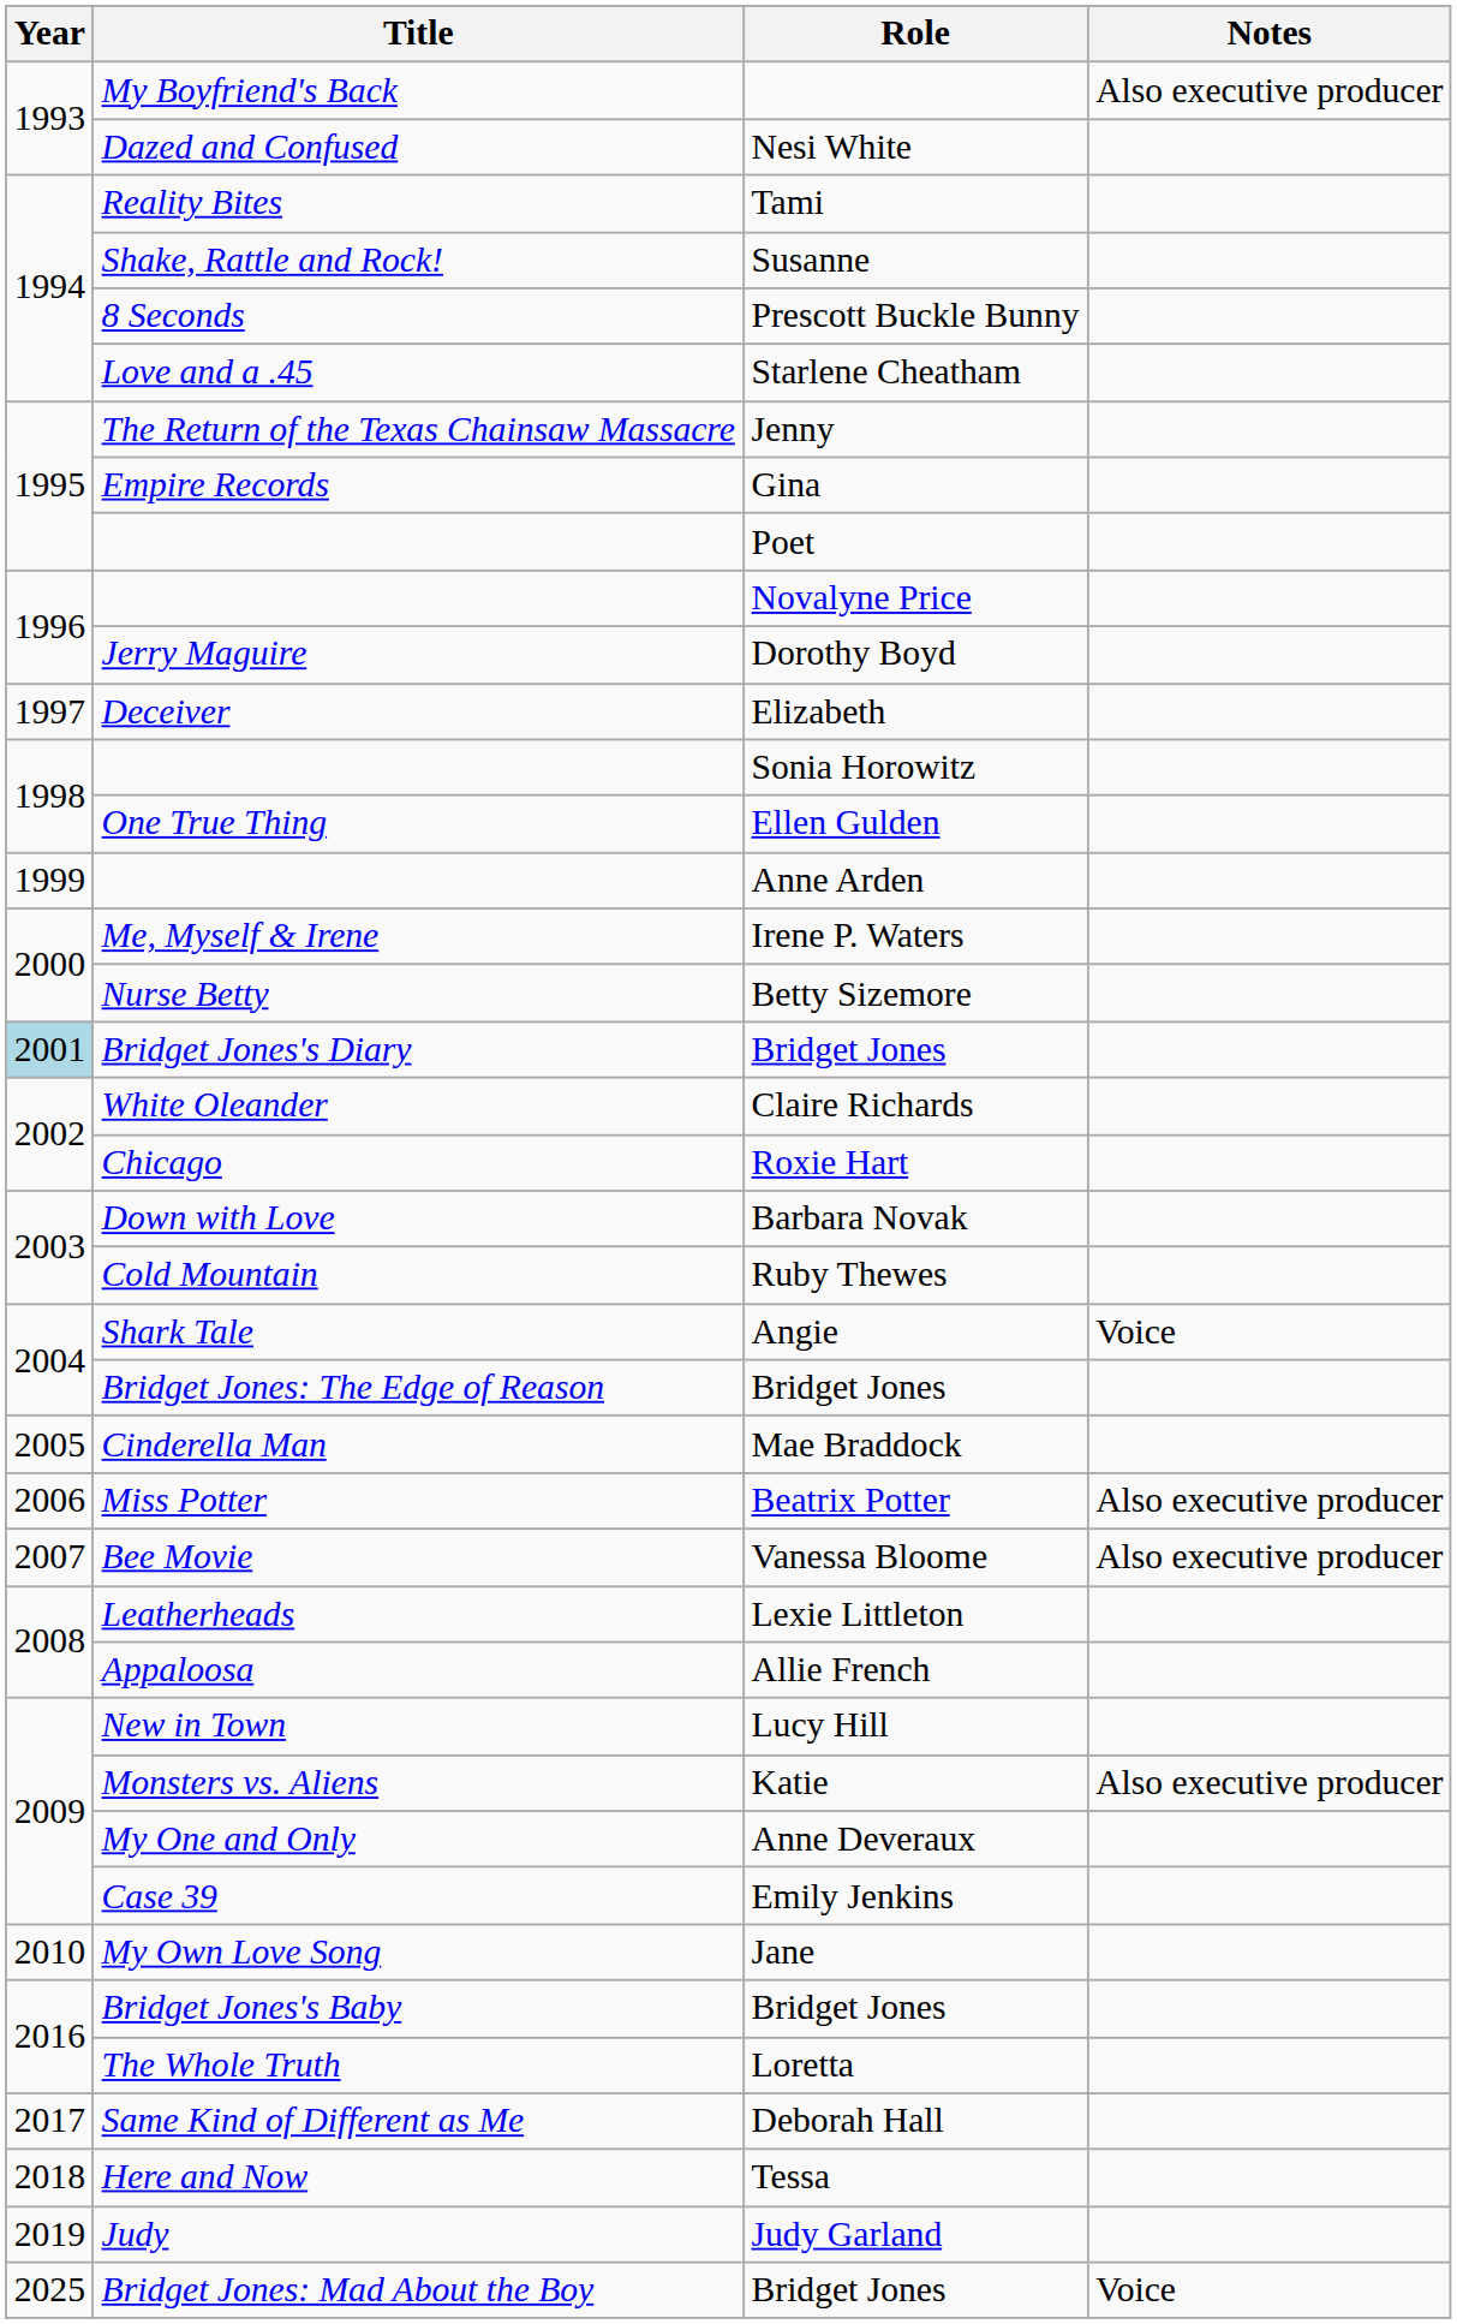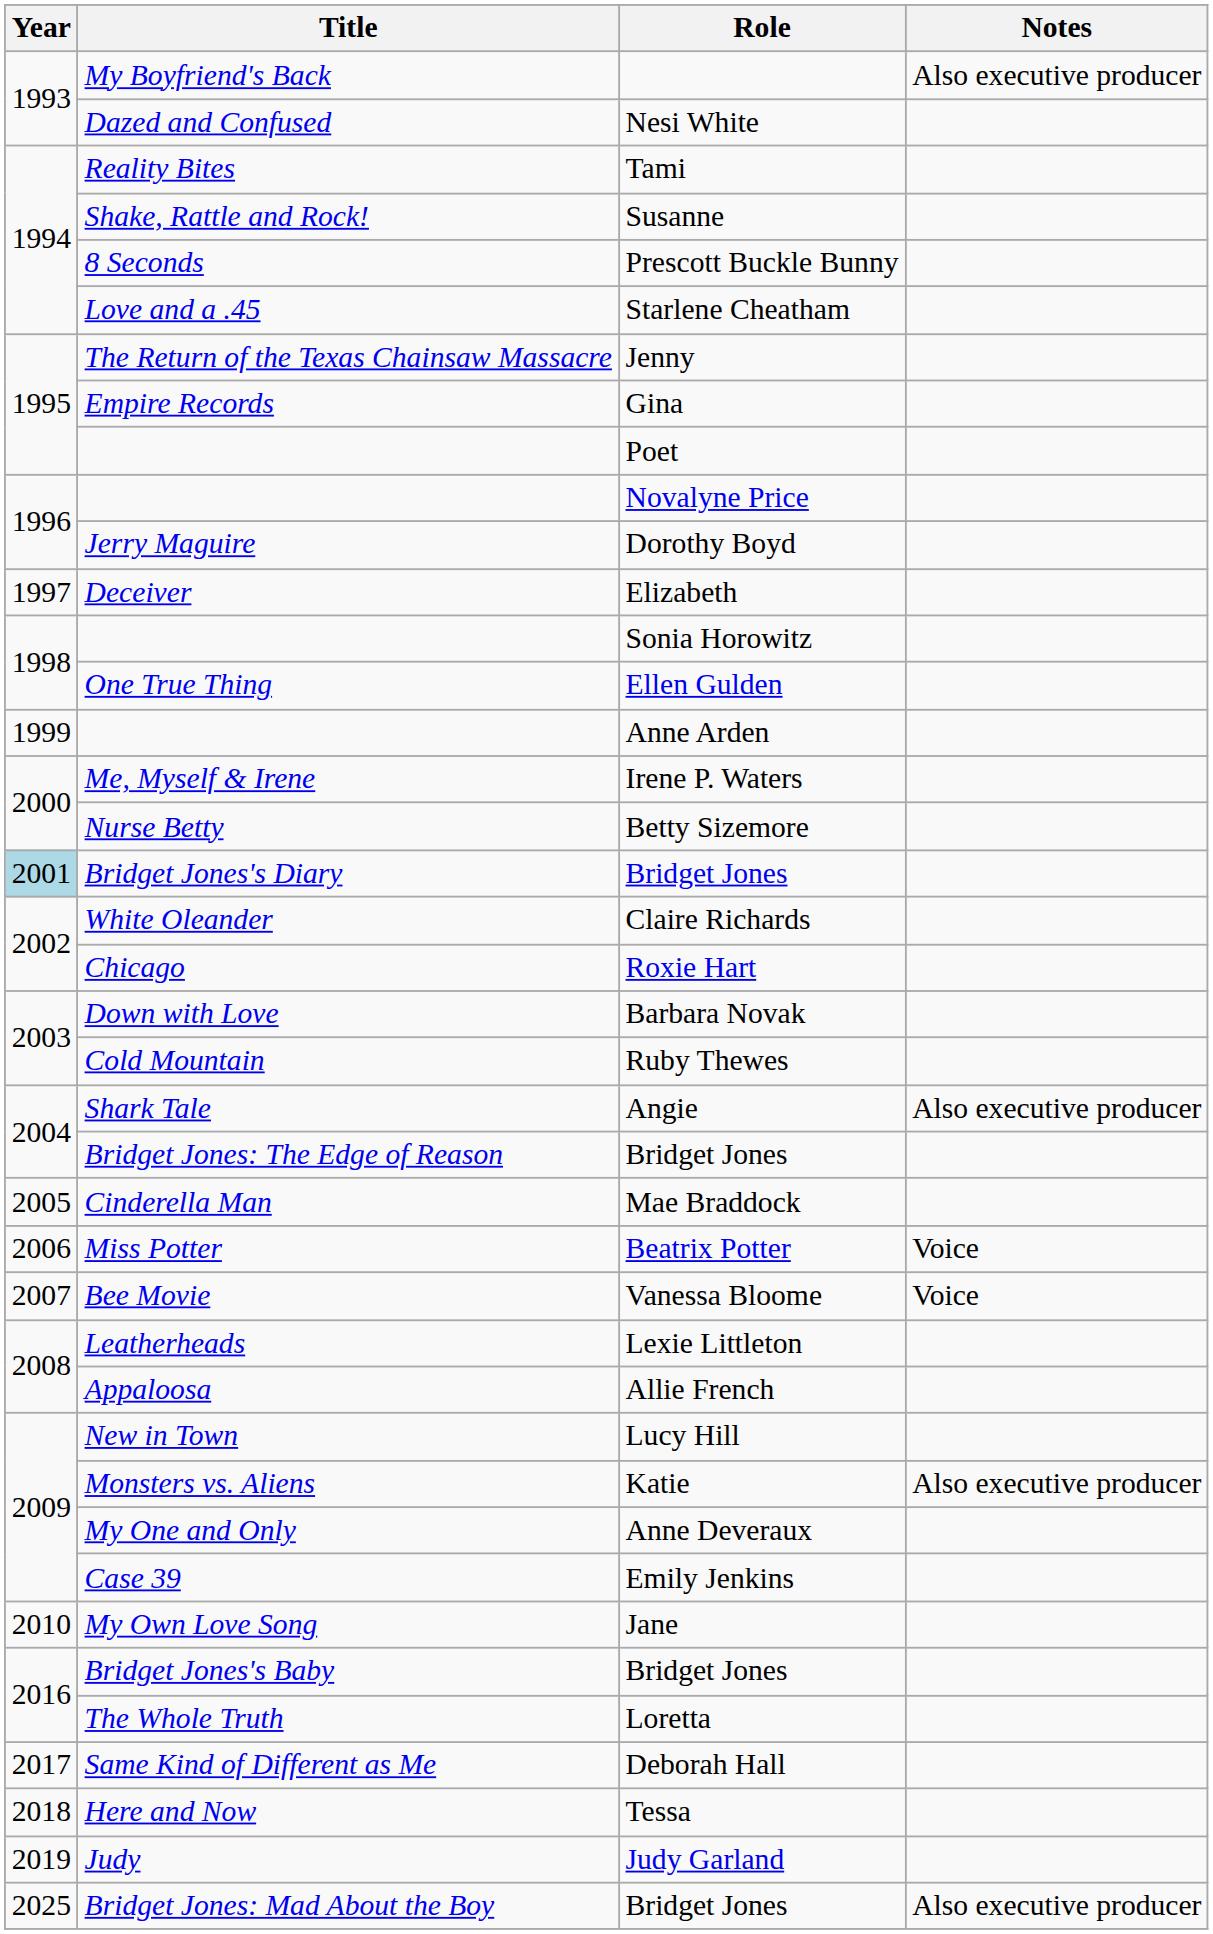Shark Tale | Notes: Voice -> Also executive producer
Miss Potter | Notes: Also executive producer -> Voice
Bee Movie | Notes: Also executive producer -> Voice
Bridget Jones: Mad About the Boy | Notes: Voice -> Also executive producer
